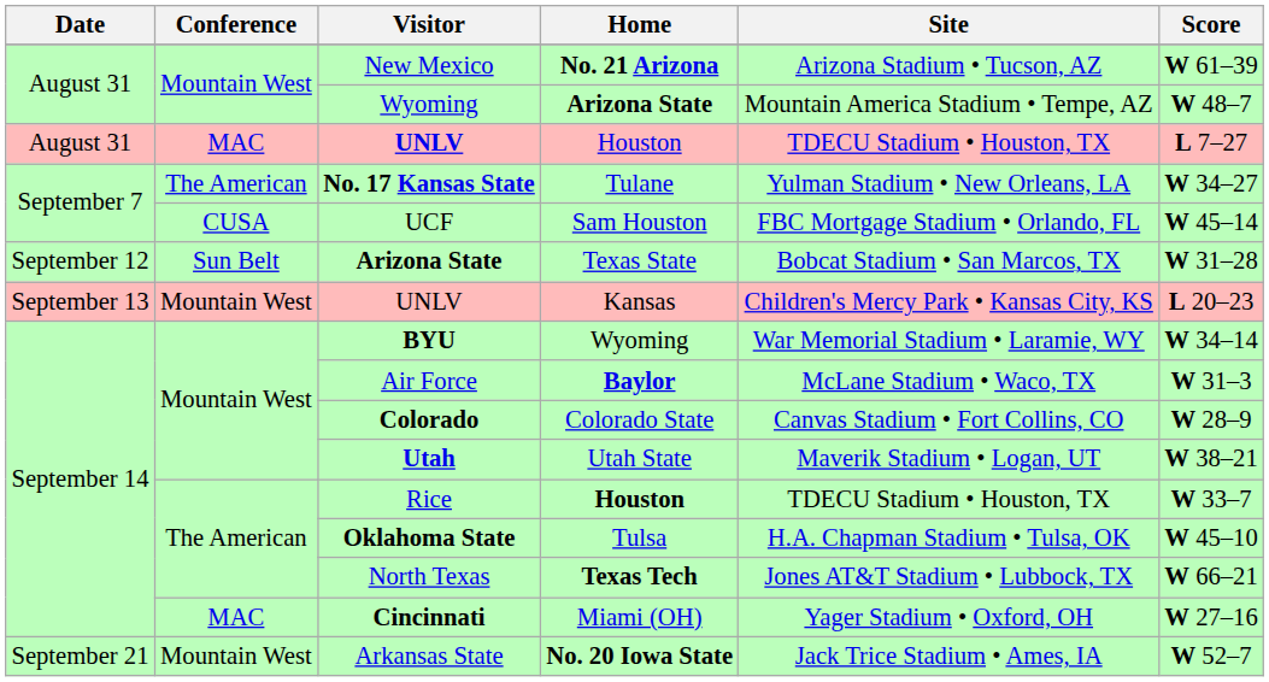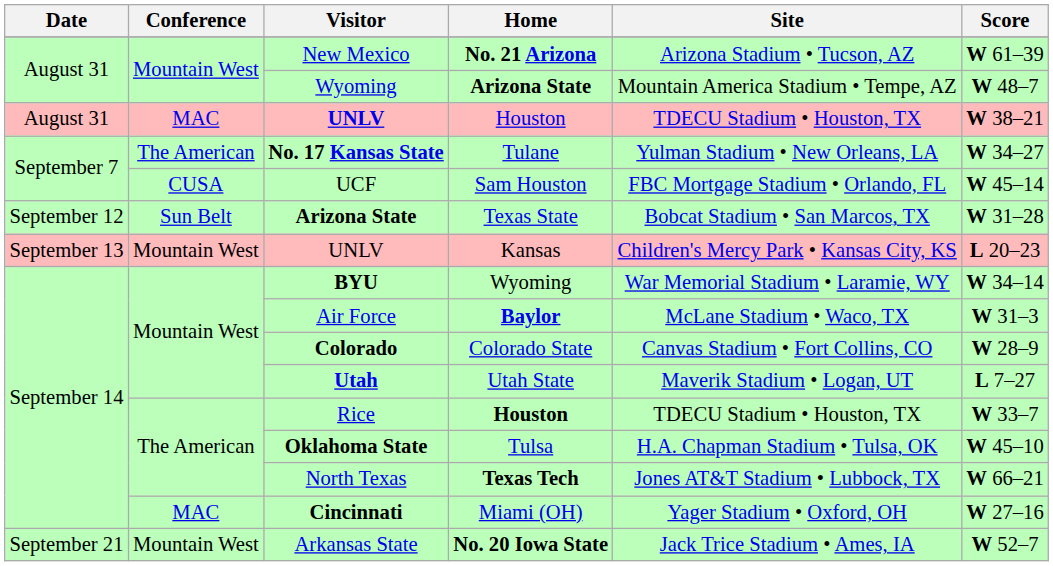UNLV / Houston | Score: L 7–27 -> W 38–21
Utah | Score: W 38–21 -> L 7–27
